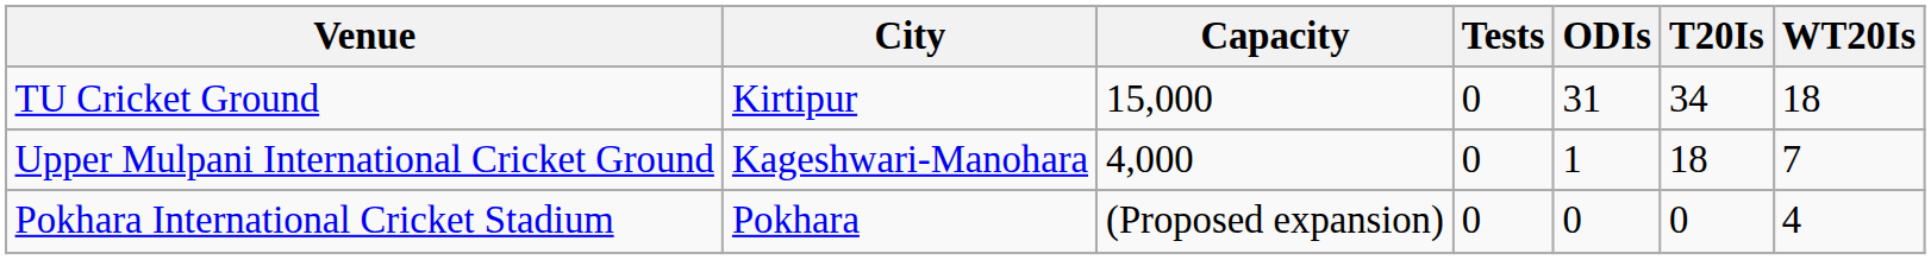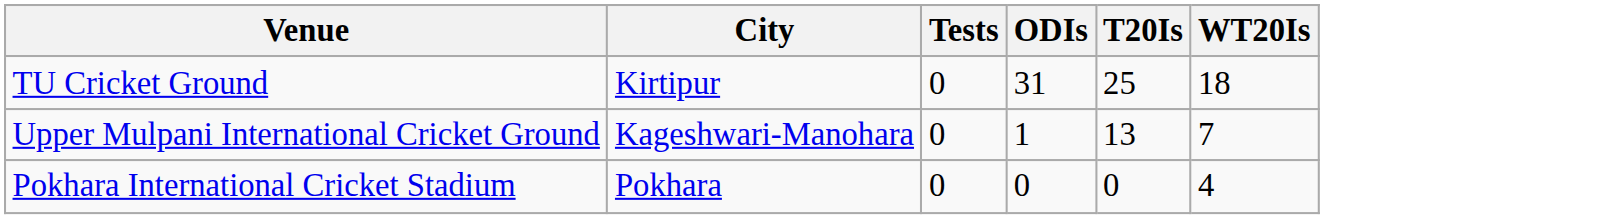- column: Capacity | 15,000 | 4,000 | (Proposed expansion)
TU Cricket Ground | T20Is: 34 -> 25
Upper Mulpani International Cricket Ground | T20Is: 18 -> 13
